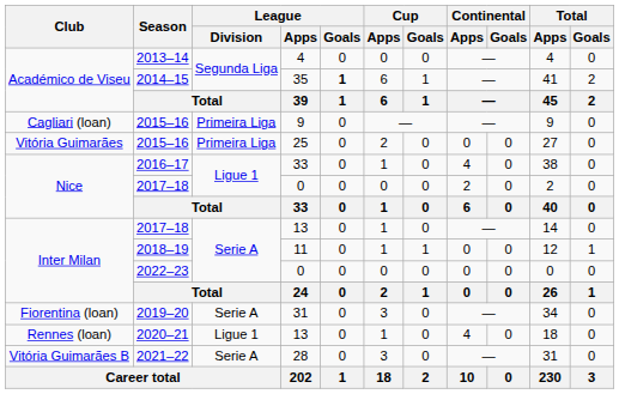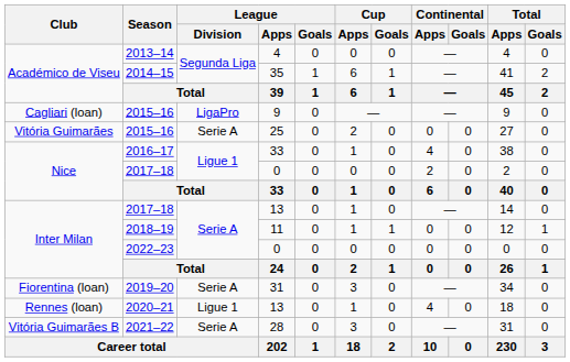2014–15 | League / Goals: bold -> normal
2015–16 / 9 | League / Division: Primeira Liga -> LigaPro
2015–16 / 25 | League / Division: Primeira Liga -> Serie A
